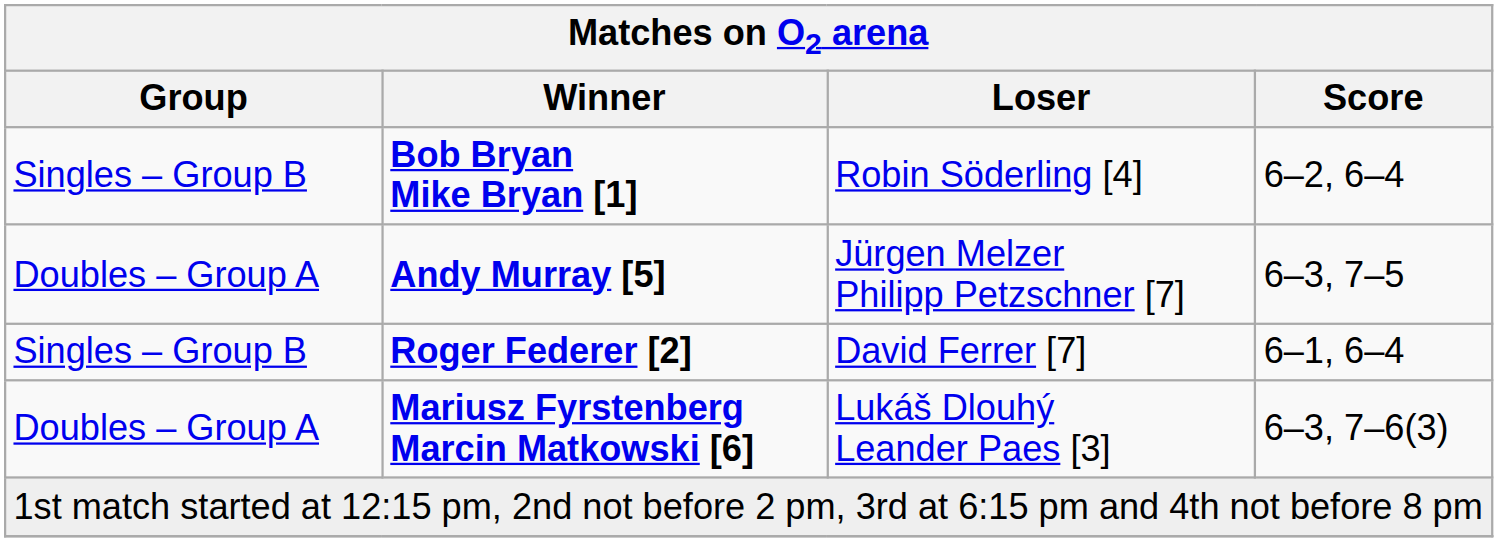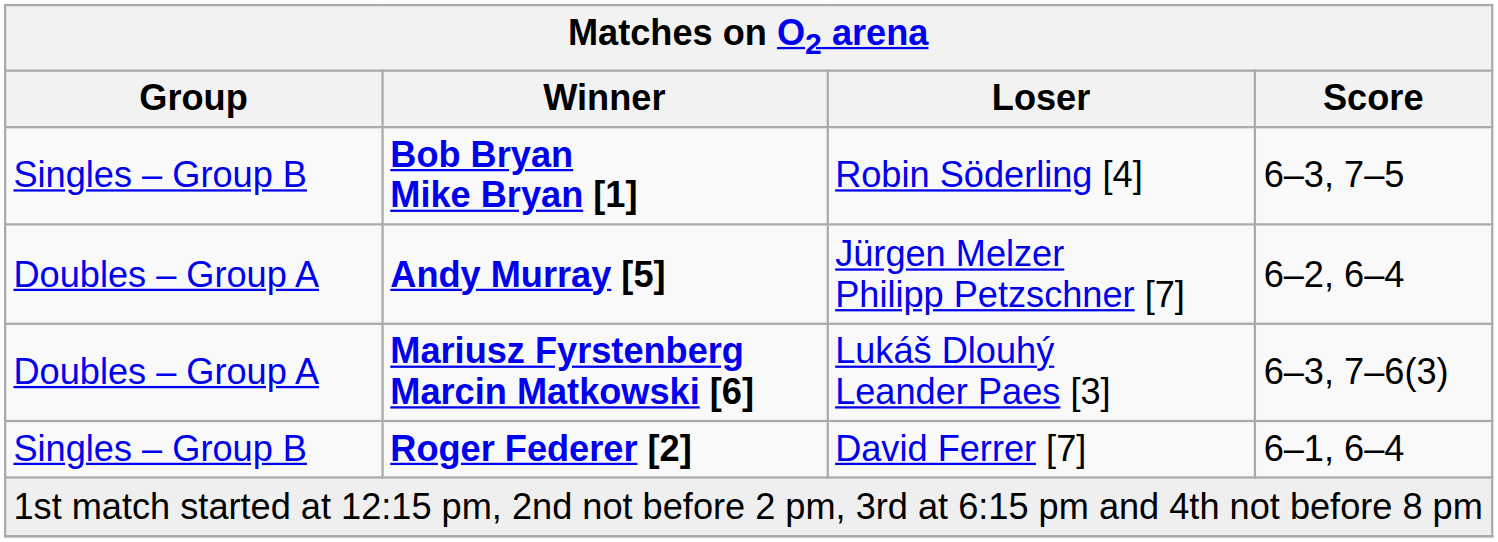Bob Bryan Mike Bryan [1] | Score: 6–2, 6–4 -> 6–3, 7–5
Andy Murray [5] | Score: 6–3, 7–5 -> 6–2, 6–4
rows swapped: Mariusz Fyrstenberg Marcin Matkowski [6] <-> Roger Federer [2]
